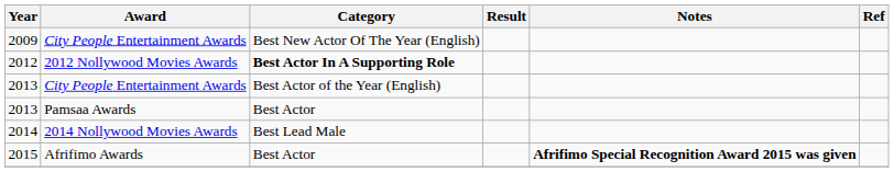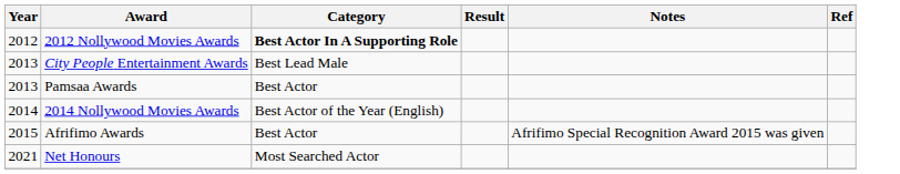- row: 2009 | City People Entertainment Awards | Best New Actor Of The Year (English)
2013 / City People Entertainment Awards | Category: Best Actor of the Year (English) -> Best Lead Male
2014 | Category: Best Lead Male -> Best Actor of the Year (English)
2015 | Notes: bold -> normal
+ row: 2021 | Net Honours | Most Searched Actor
